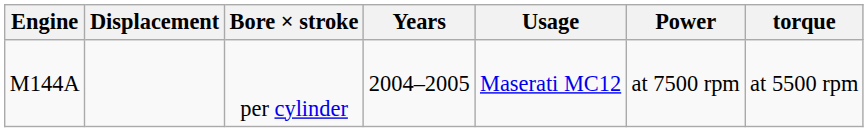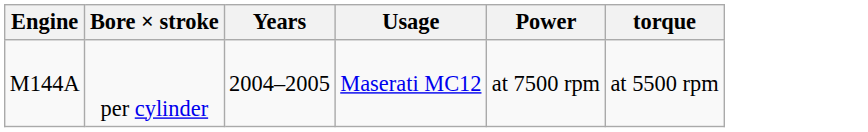- column: Displacement
